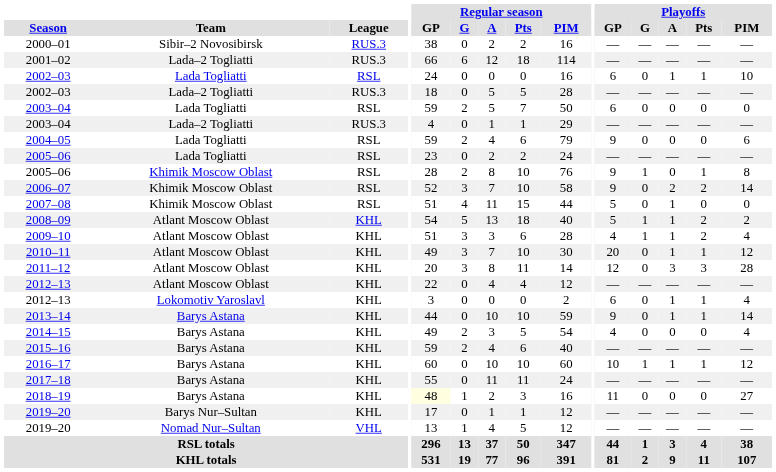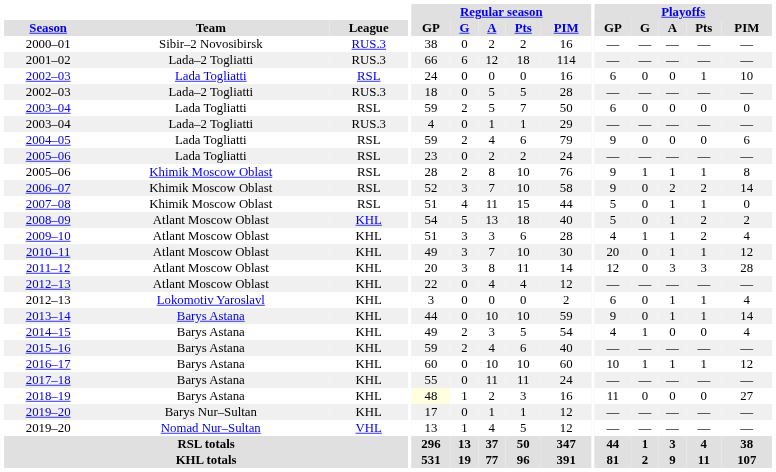2002–03 / Lada Togliatti | Playoffs / A: 1 -> 0
2005–06 / Khimik Moscow Oblast | Playoffs / A: 0 -> 1
2007–08 | Playoffs / Pts: 0 -> 1
2008–09 | Playoffs / G: 1 -> 0
2014–15 | Playoffs / G: 0 -> 1
